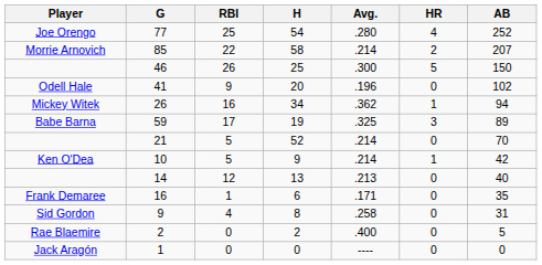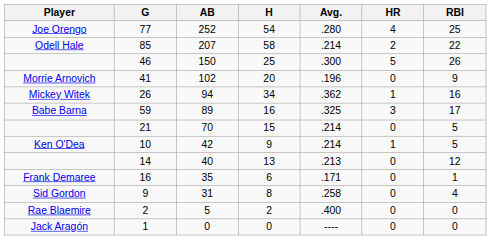columns swapped: AB <-> RBI
85 | Player: Morrie Arnovich -> Odell Hale
41 | Player: Odell Hale -> Morrie Arnovich
59 | H: 19 -> 16
21 | H: 52 -> 15
